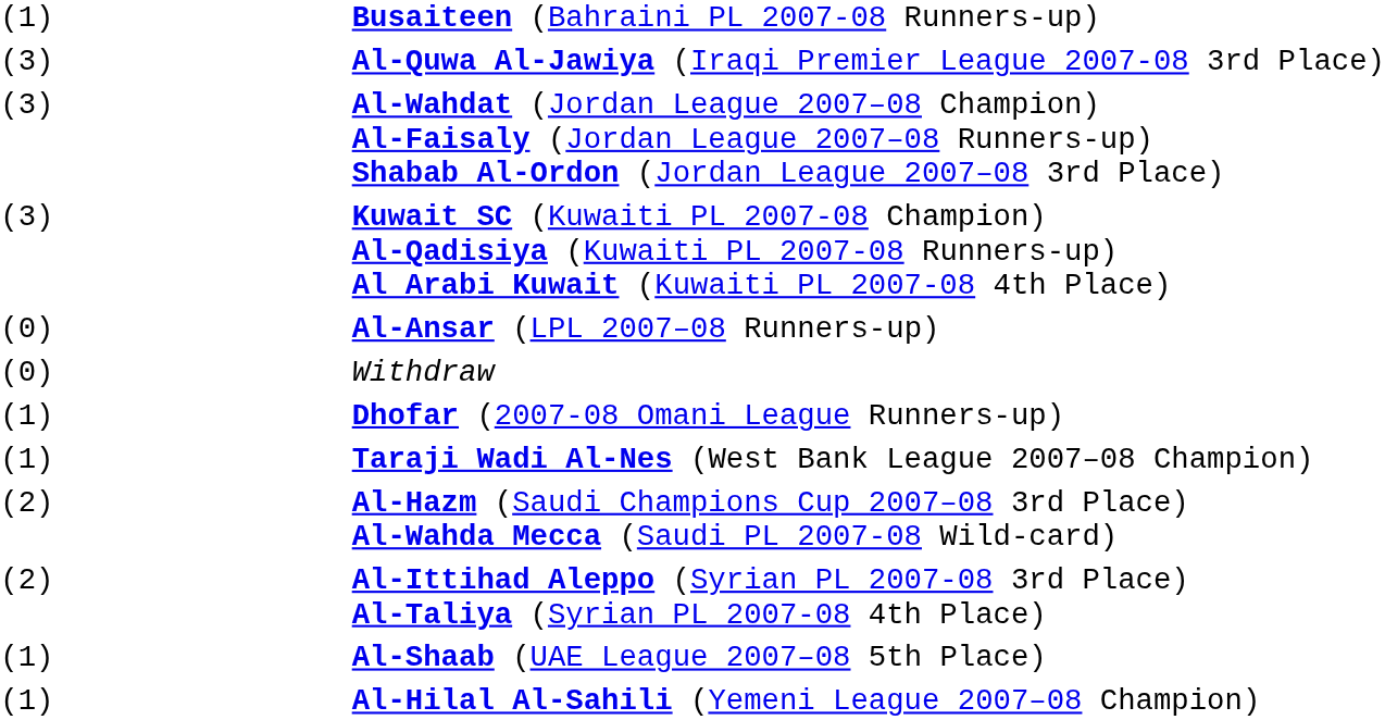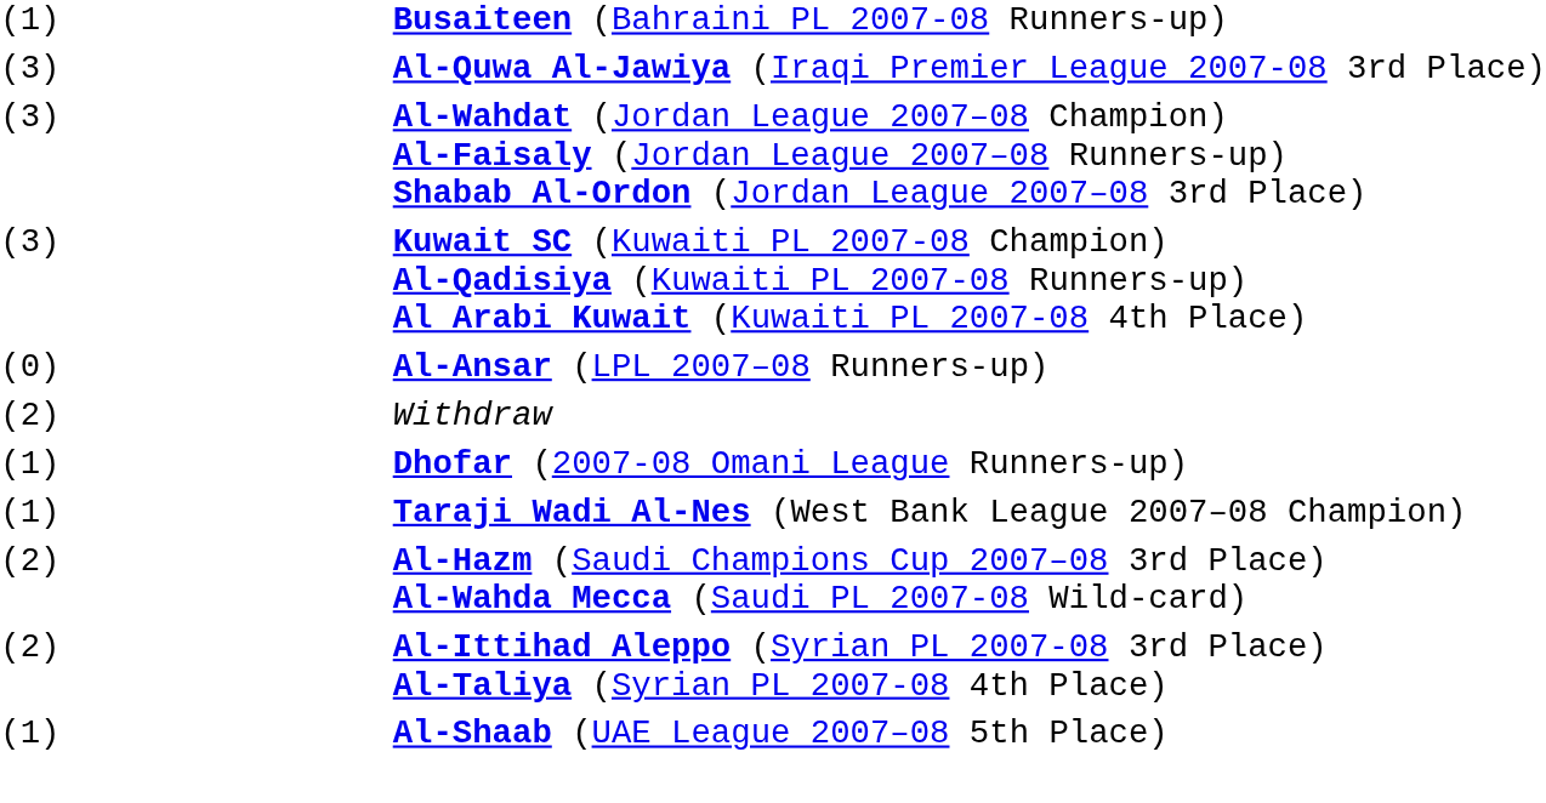Withdraw | column 1: (0) -> (2)
- row: (1) | Al-Hilal Al-Sahili (Yemeni League 2007–08 Champion)
